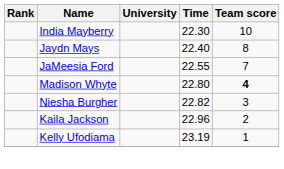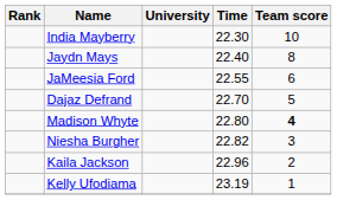JaMeesia Ford | Team score: 7 -> 6
+ row: Dajaz Defrand | 22.70 | 5
